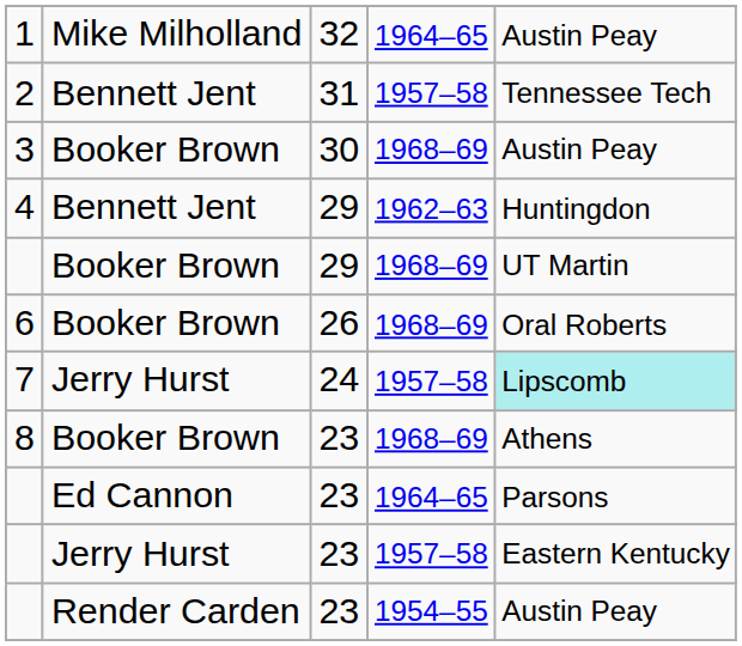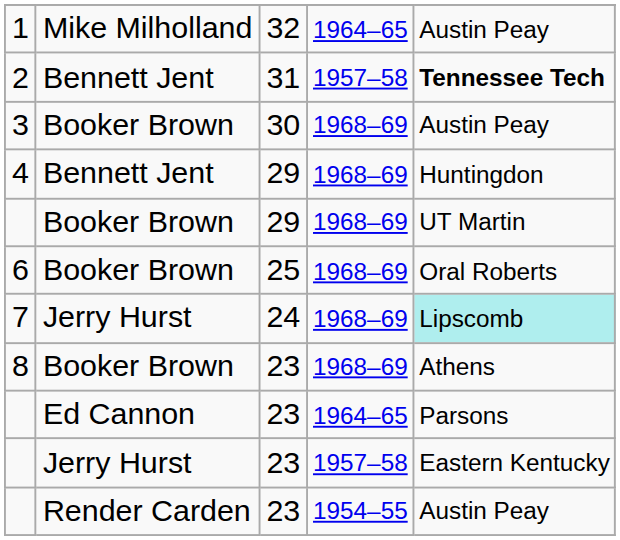2 | column 5: normal -> bold
4 | column 4: 1962–63 -> 1968–69
6 | column 3: 26 -> 25
7 | column 4: 1957–58 -> 1968–69
